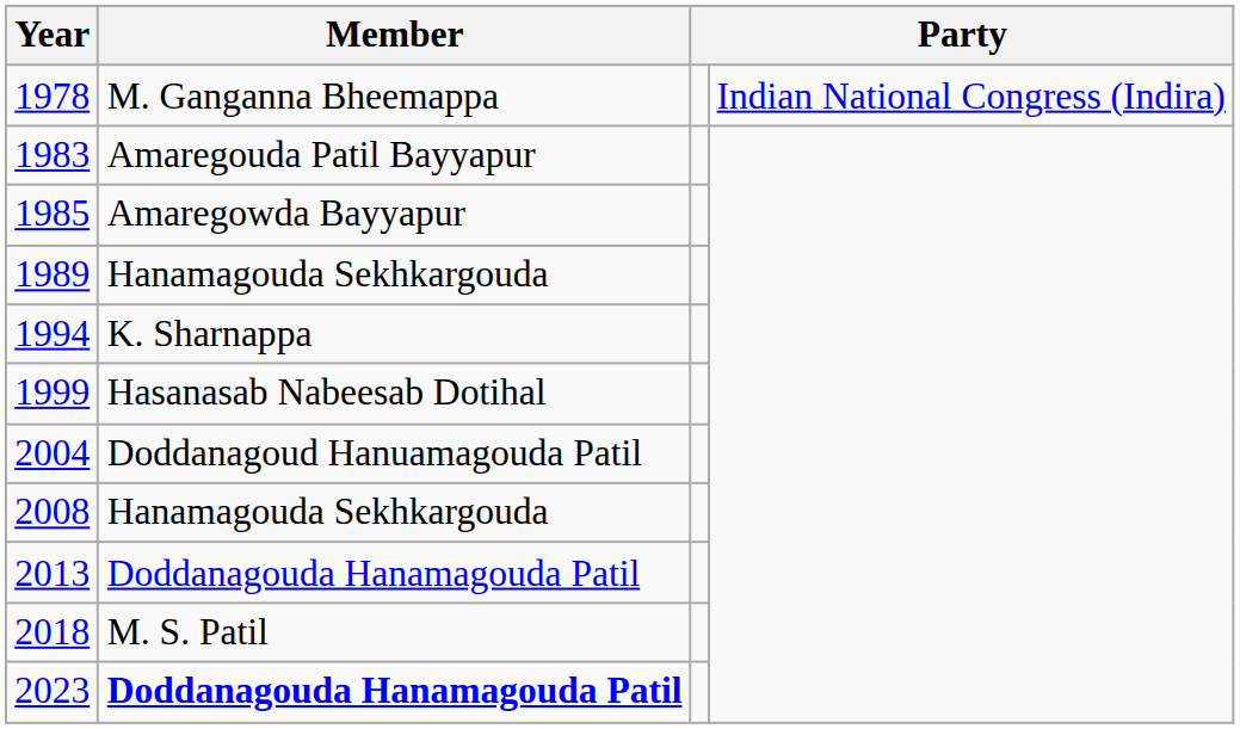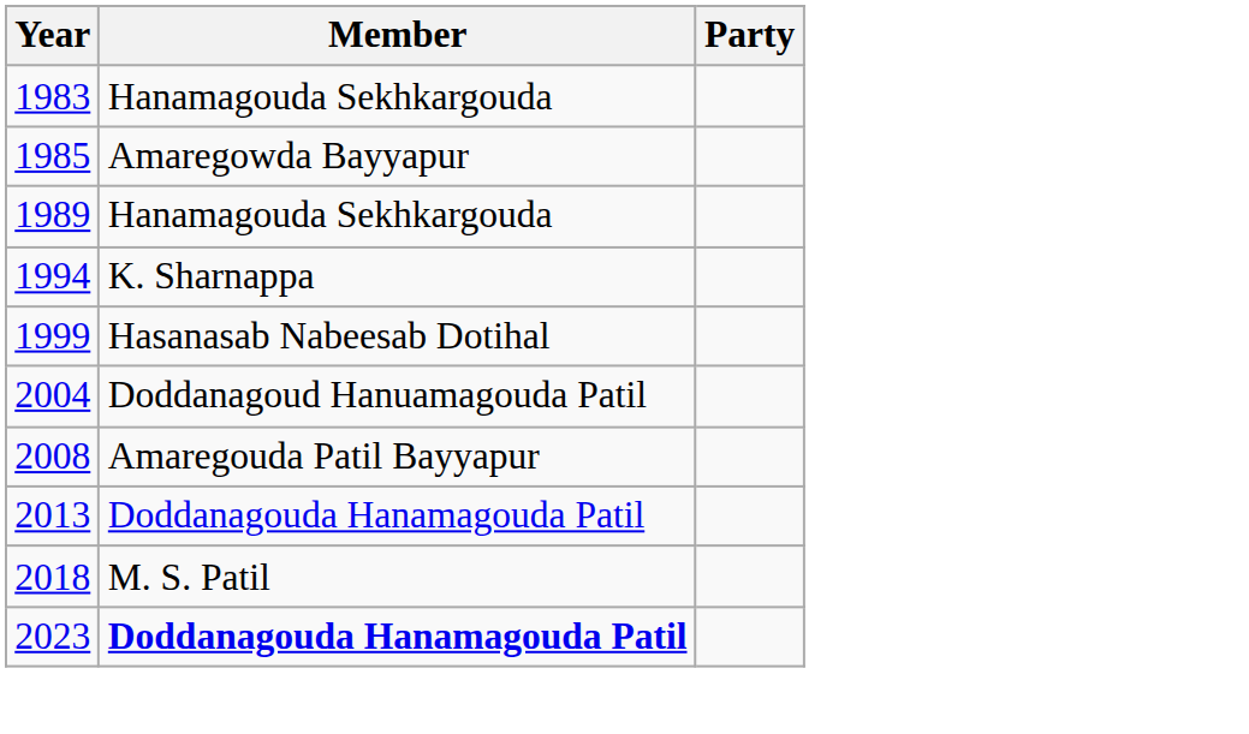- row: 1978 | M. Ganganna Bheemappa | Indian National Congress (Indira)
1983 | Member: Amaregouda Patil Bayyapur -> Hanamagouda Sekhkargouda
2008 | Member: Hanamagouda Sekhkargouda -> Amaregouda Patil Bayyapur
